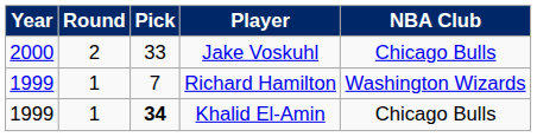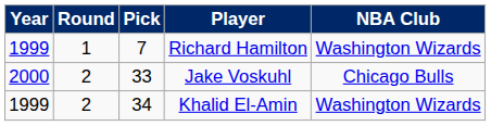rows swapped: Richard Hamilton <-> Jake Voskuhl
Khalid El-Amin | Round: 1 -> 2
Khalid El-Amin | Pick: bold -> normal
Khalid El-Amin | NBA Club: Chicago Bulls -> Washington Wizards
